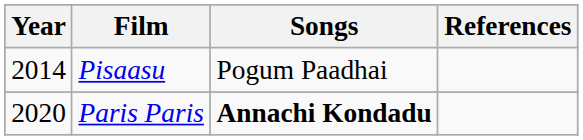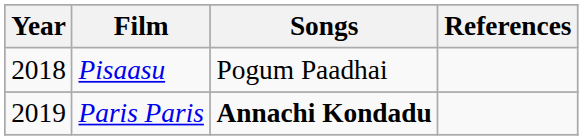Pisaasu | Year: 2014 -> 2018
Paris Paris | Year: 2020 -> 2019
